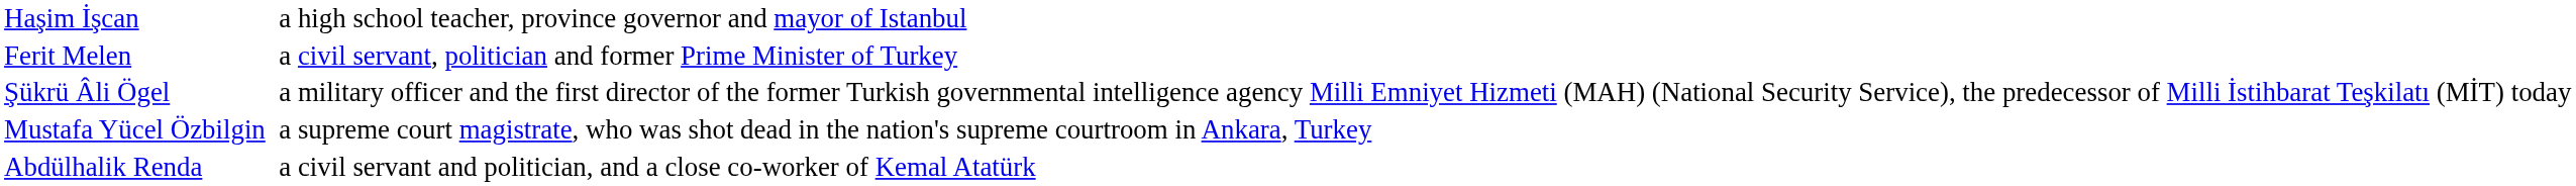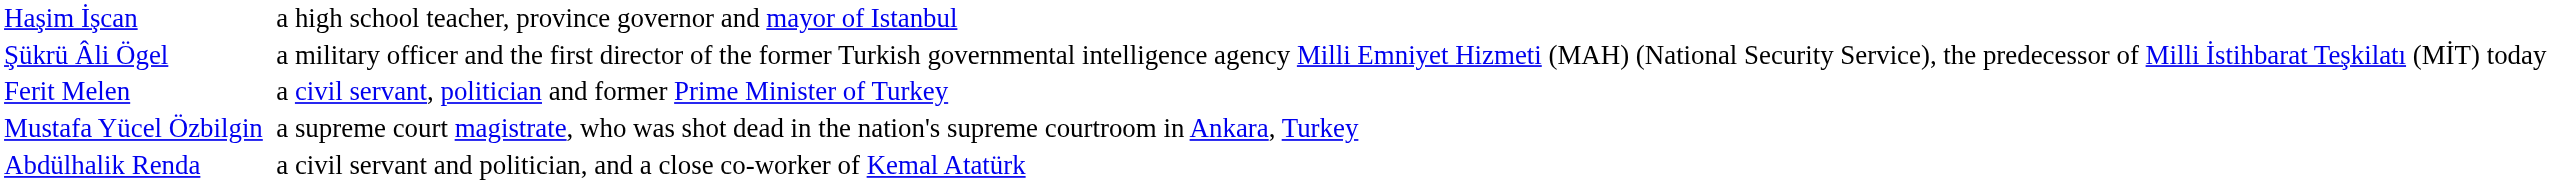rows swapped: Ferit Melen <-> Şükrü Âli Ögel
